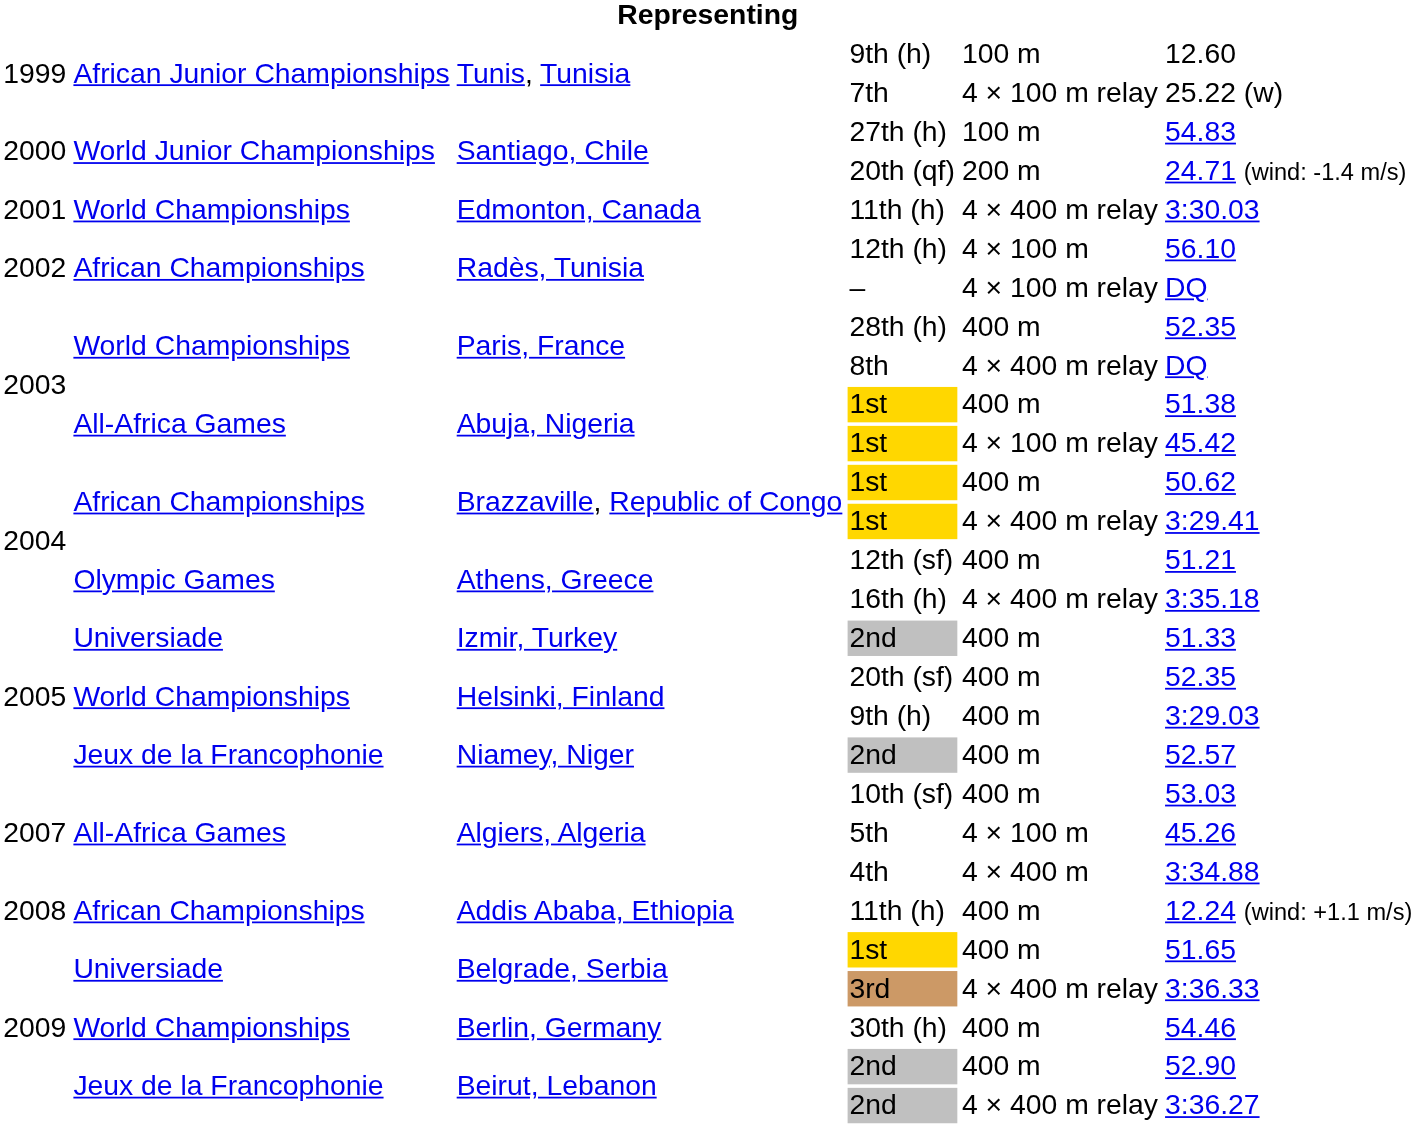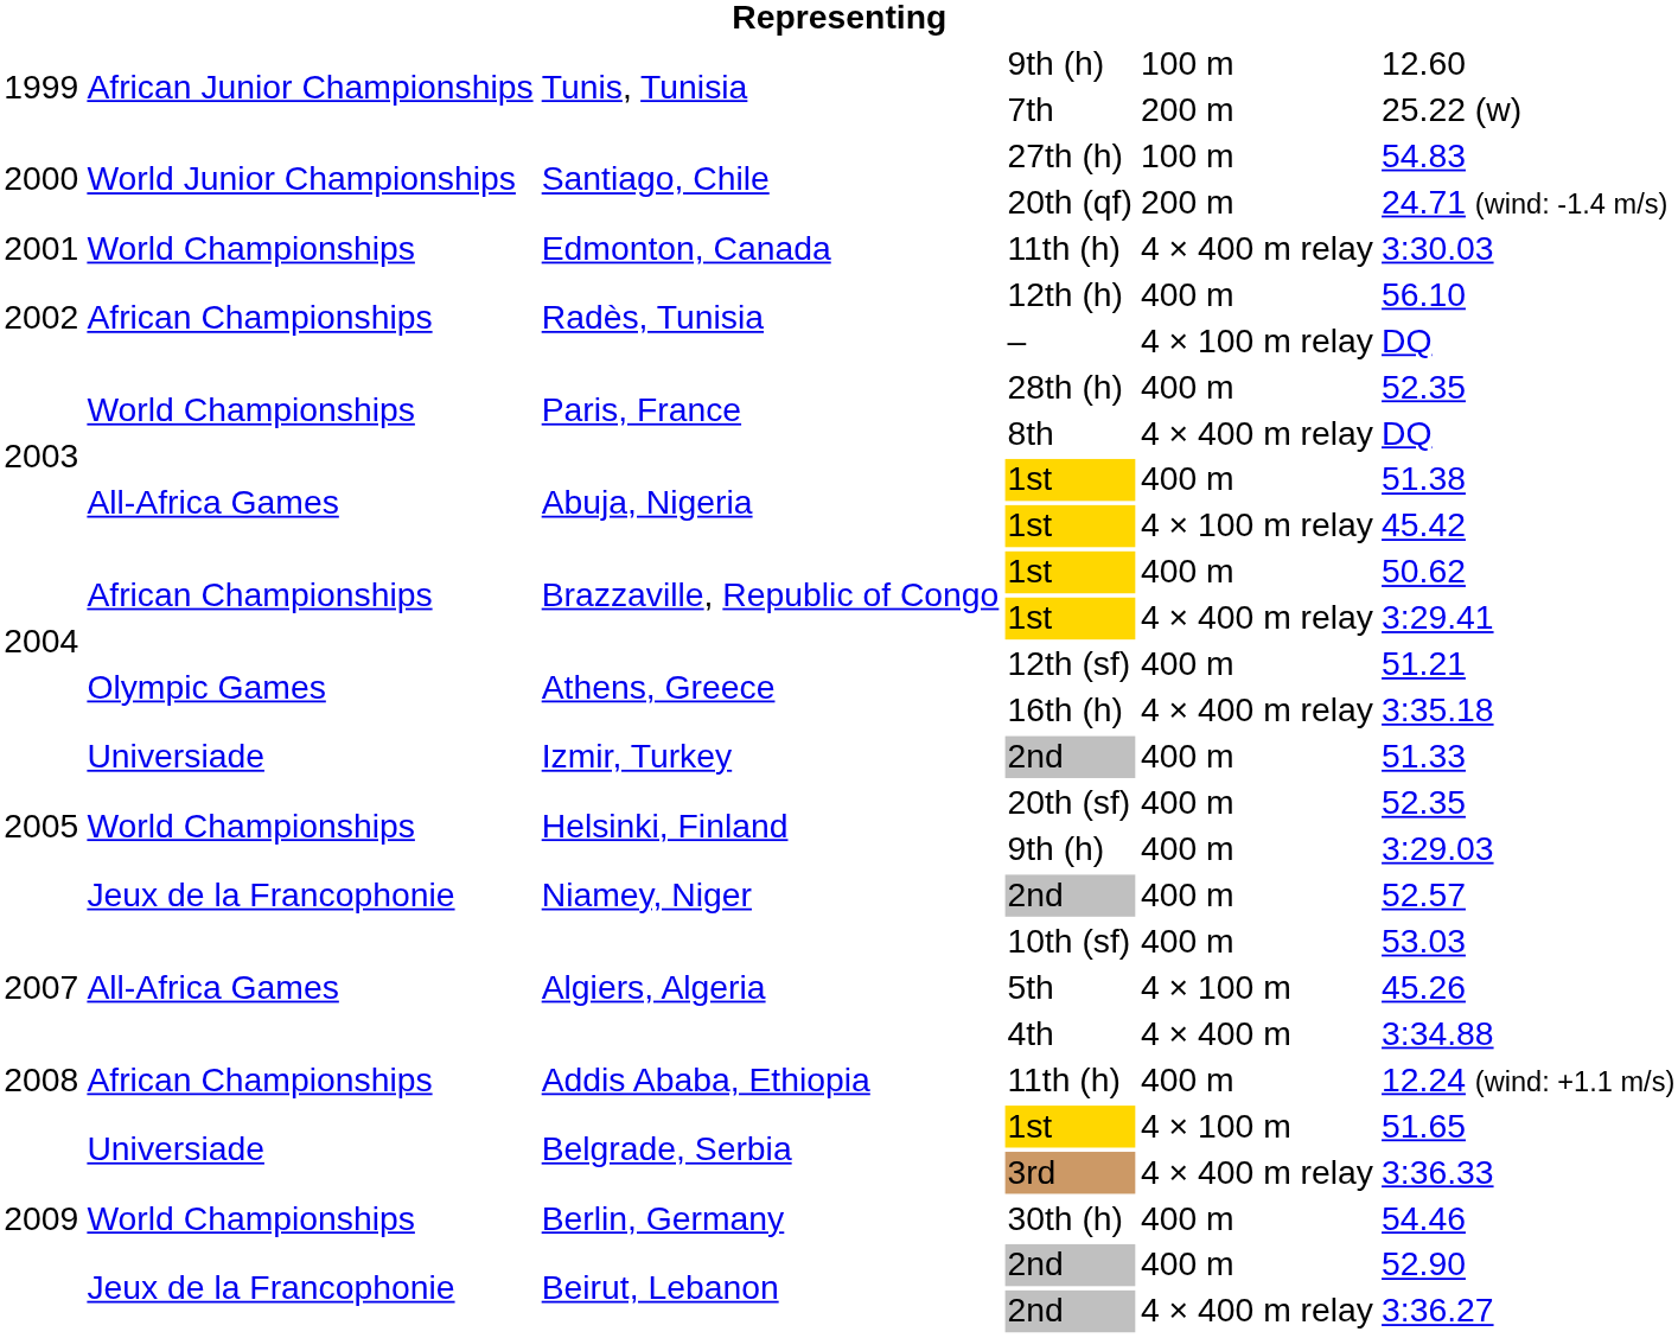7th | column 5: 4 × 100 m relay -> 200 m
12th (h) | column 5: 4 × 100 m -> 400 m
Belgrade, Serbia / 1st | column 5: 400 m -> 4 × 100 m
